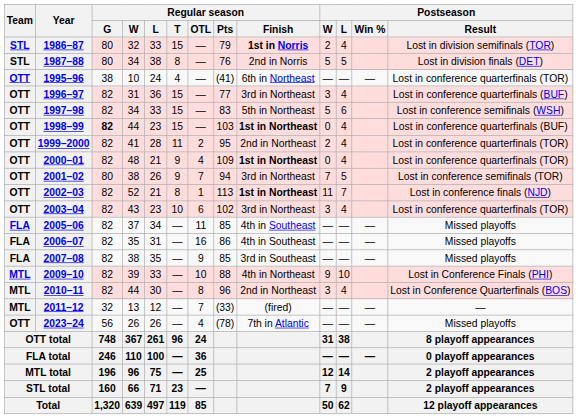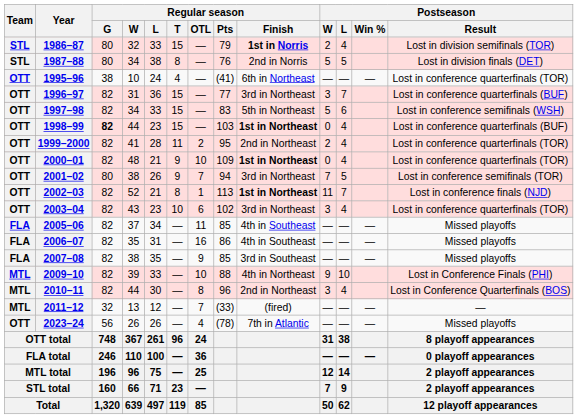1996–97 | Postseason / L: 4 -> 7
2000–01 | Regular season / OTL: 4 -> 10
